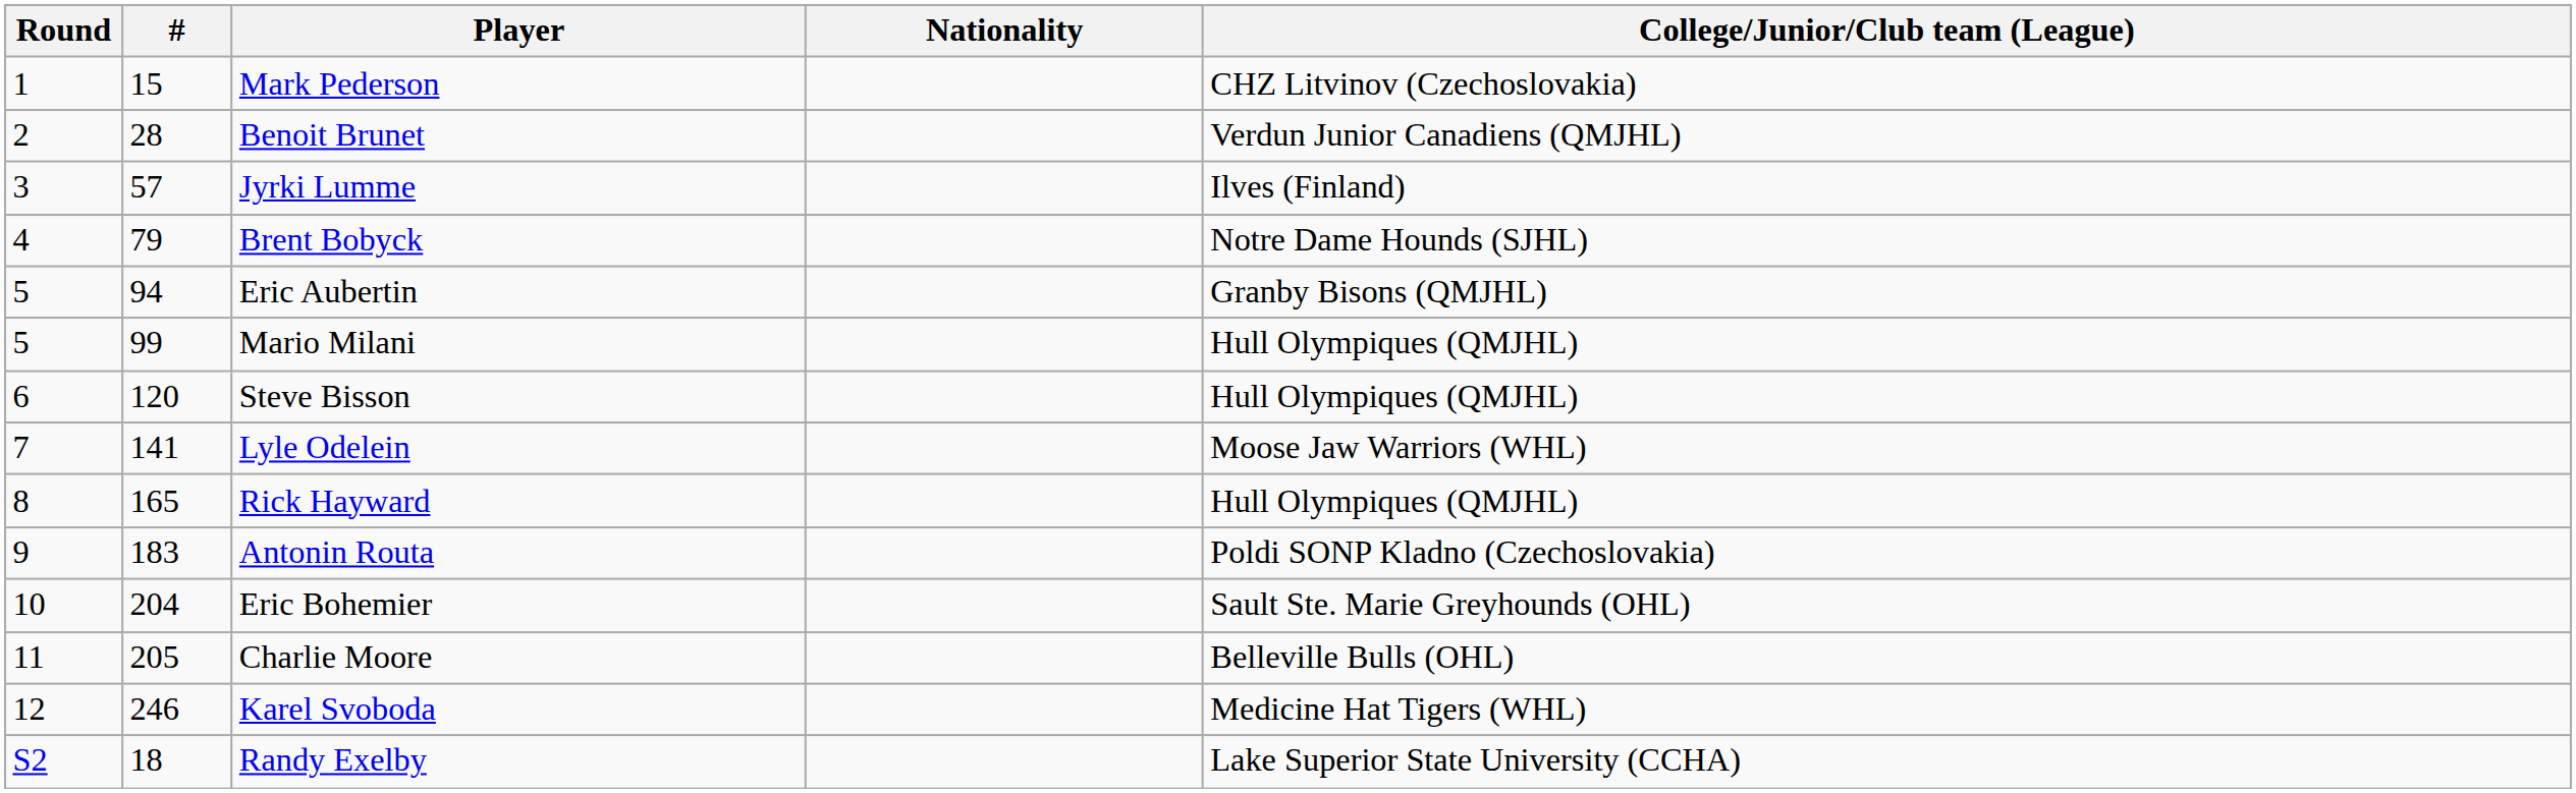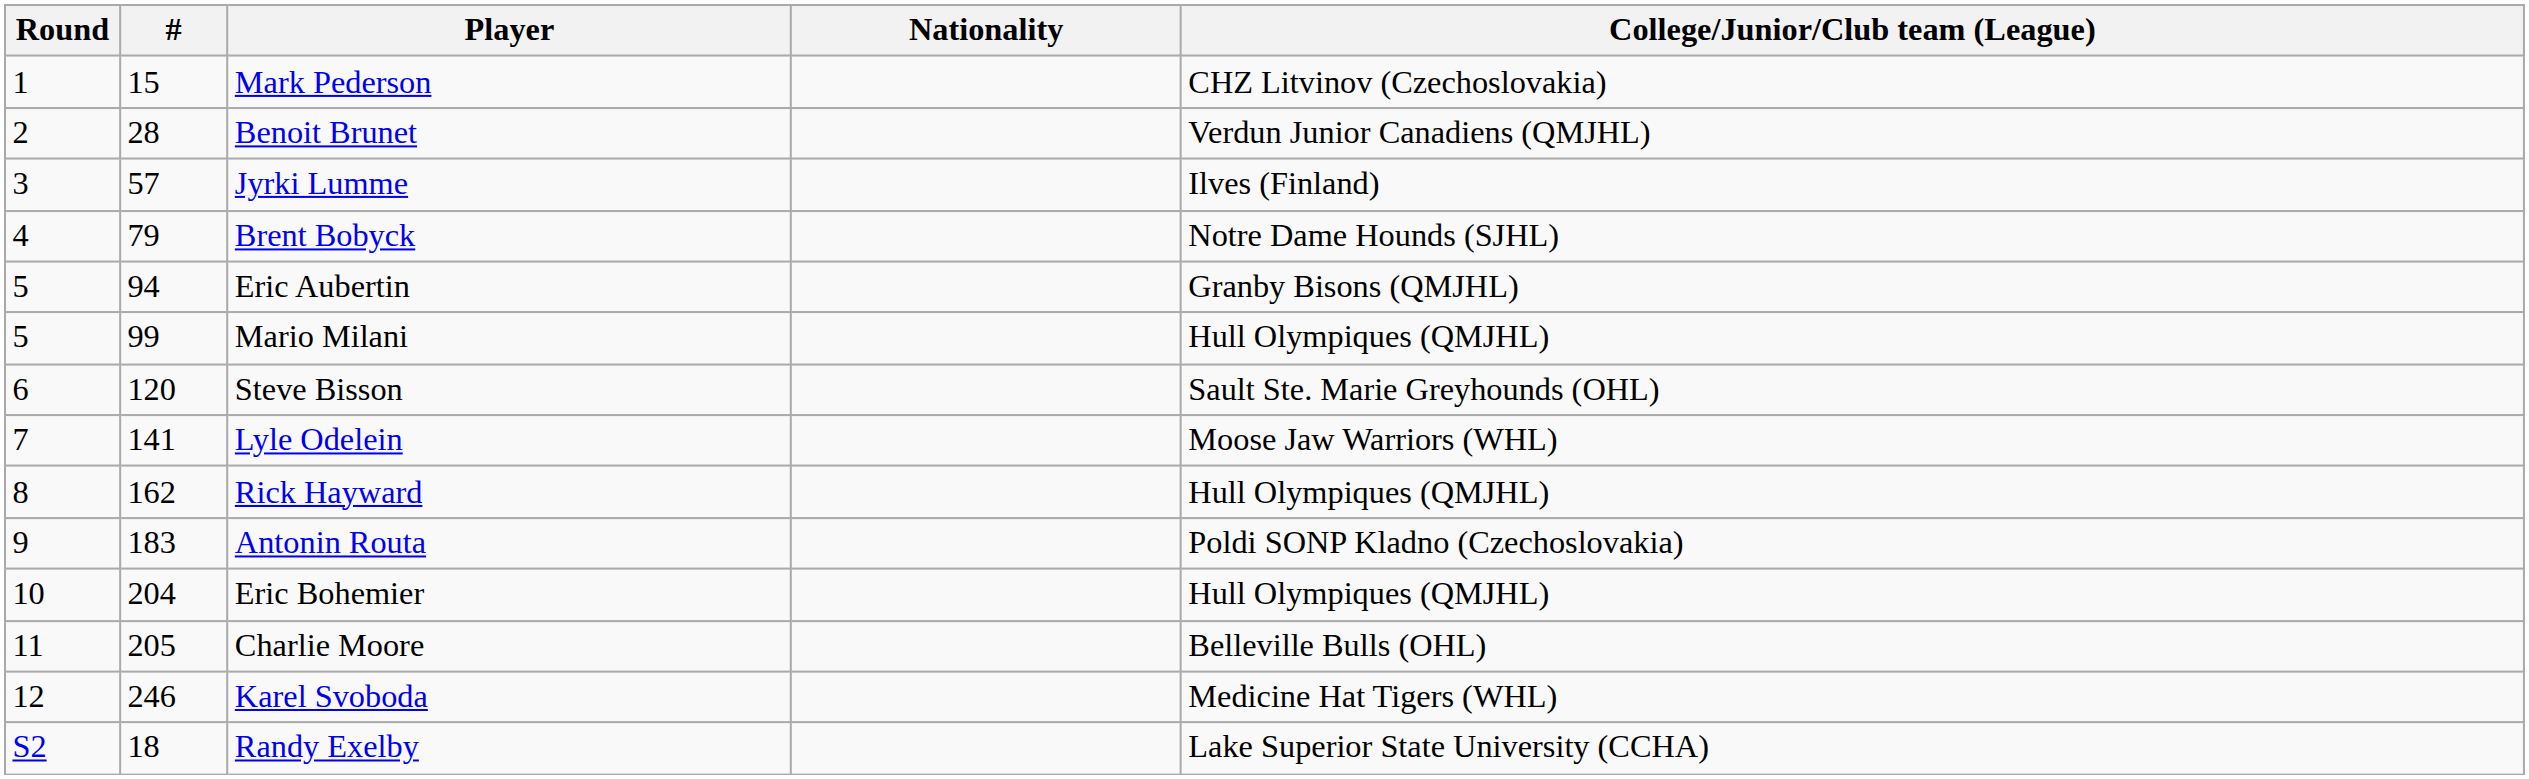Steve Bisson | College/Junior/Club team (League): Hull Olympiques (QMJHL) -> Sault Ste. Marie Greyhounds (OHL)
Rick Hayward | #: 165 -> 162
Eric Bohemier | College/Junior/Club team (League): Sault Ste. Marie Greyhounds (OHL) -> Hull Olympiques (QMJHL)
